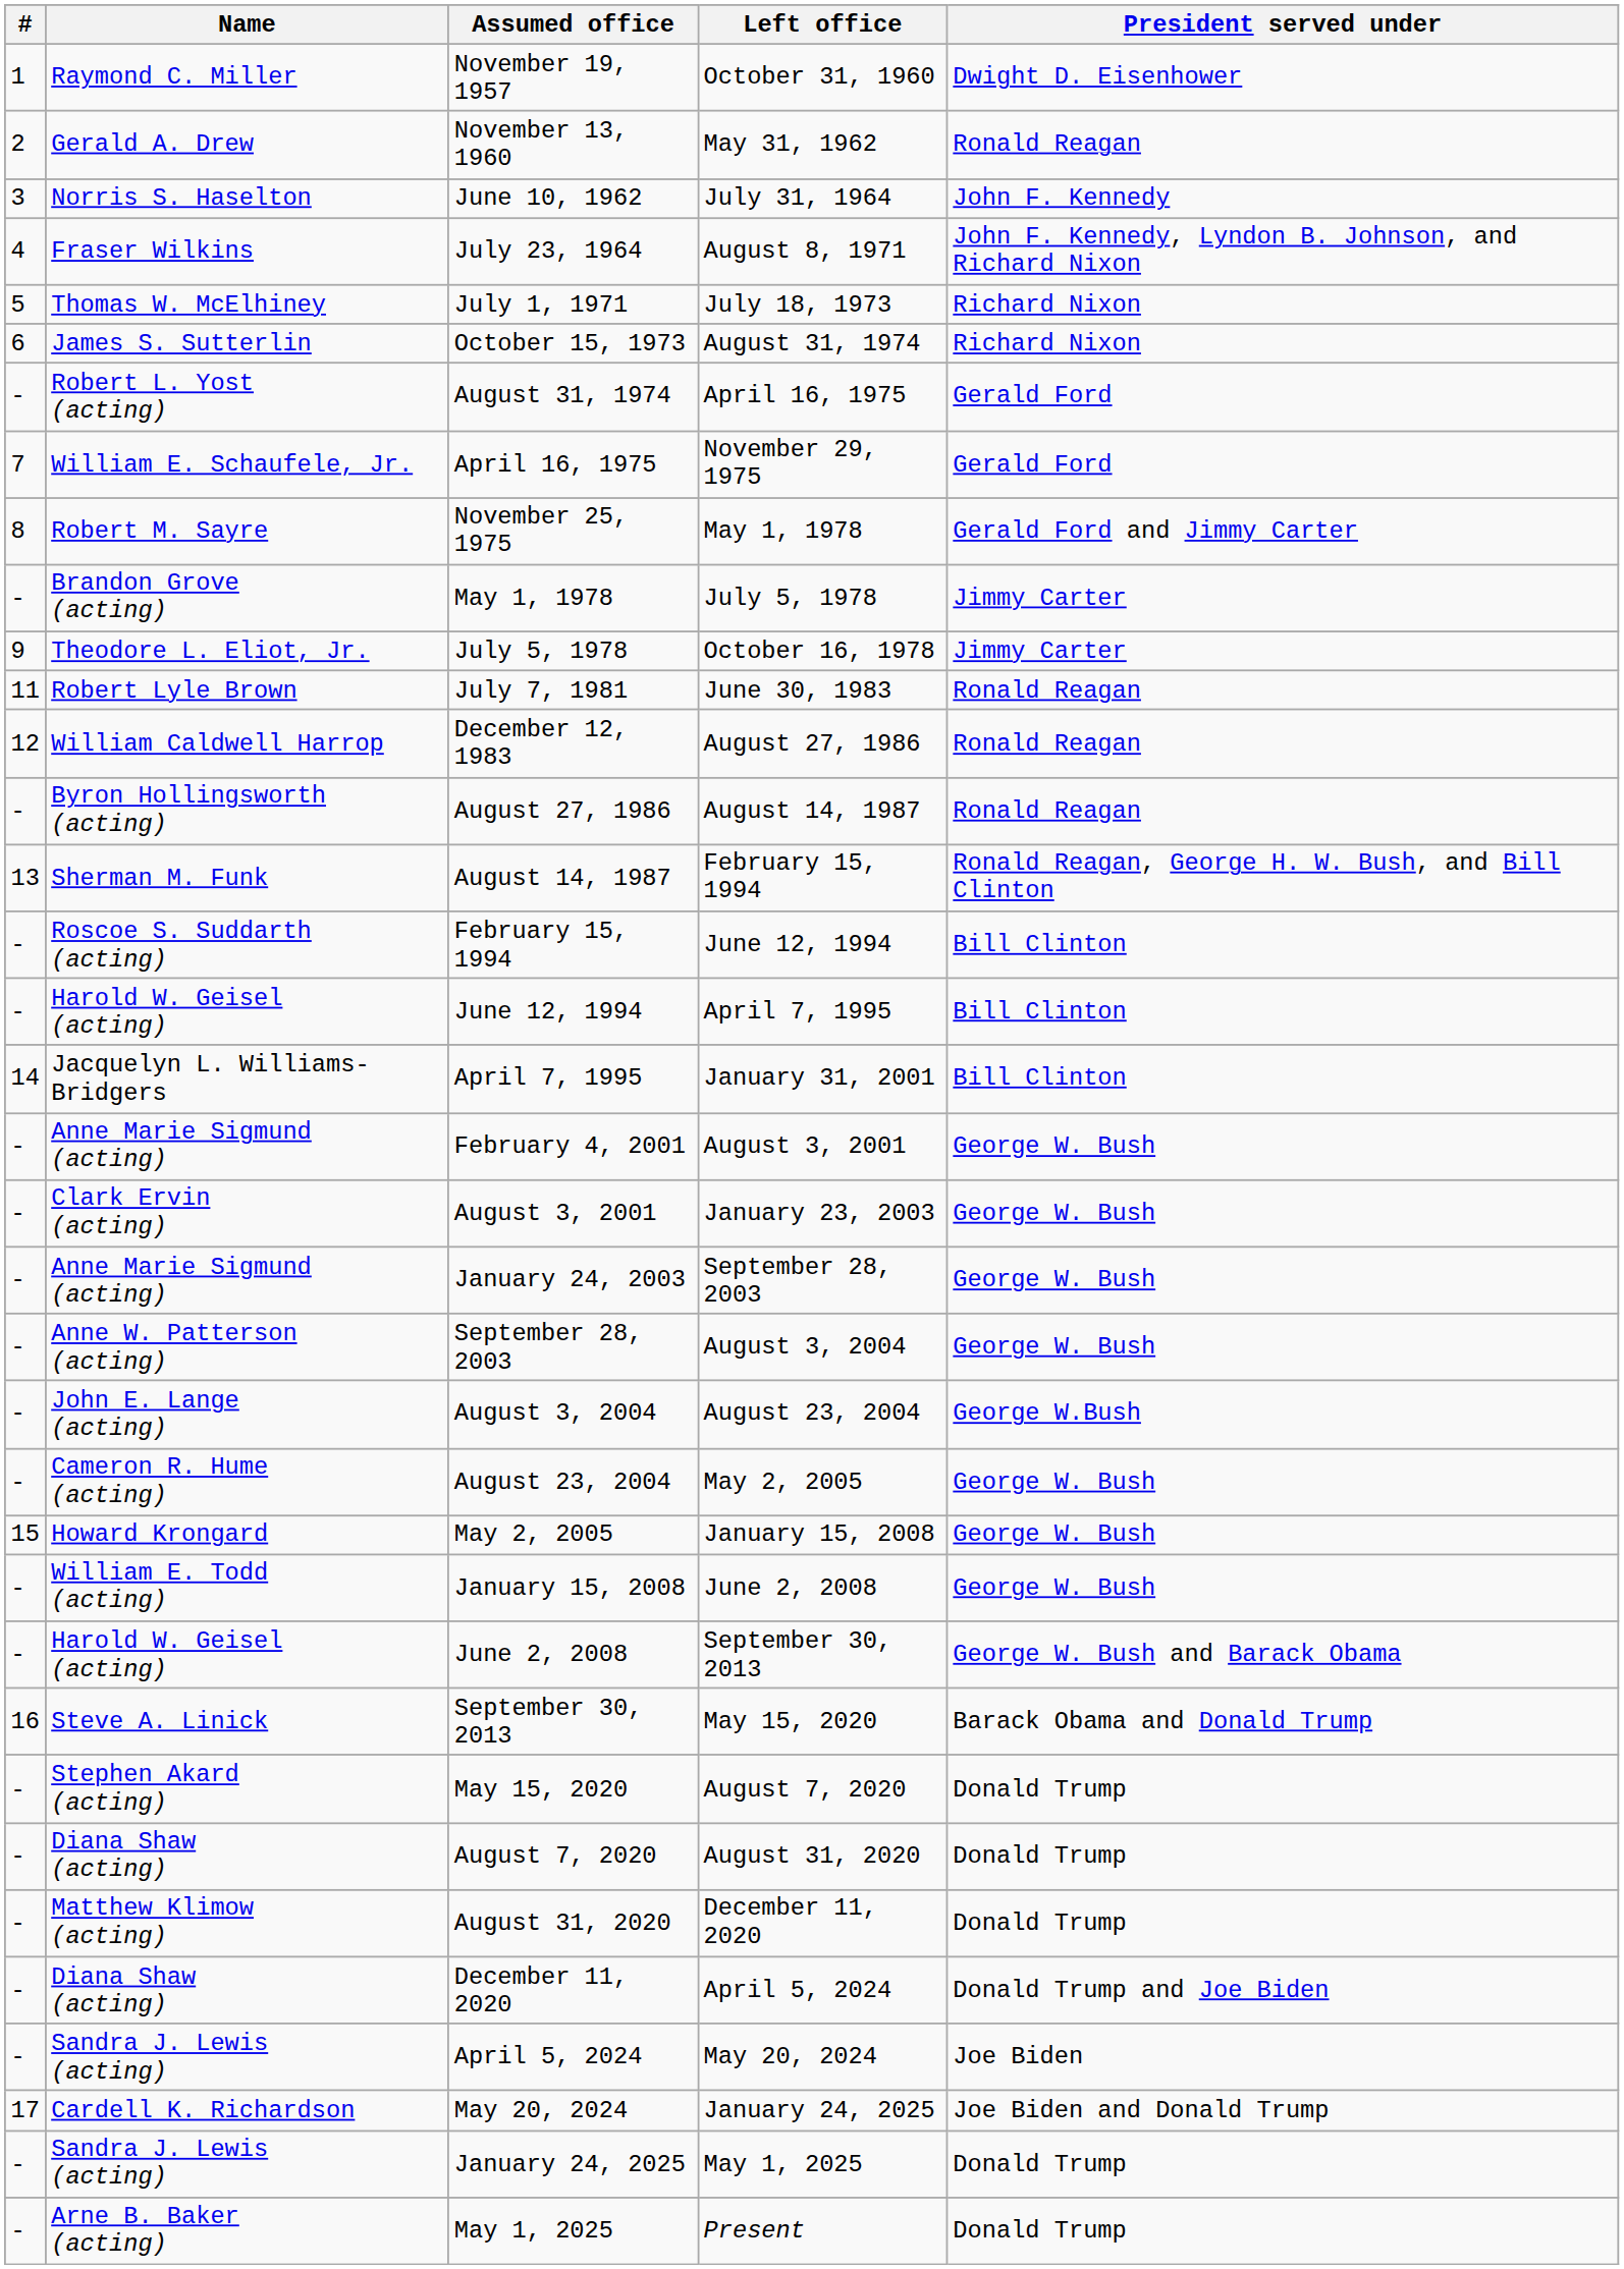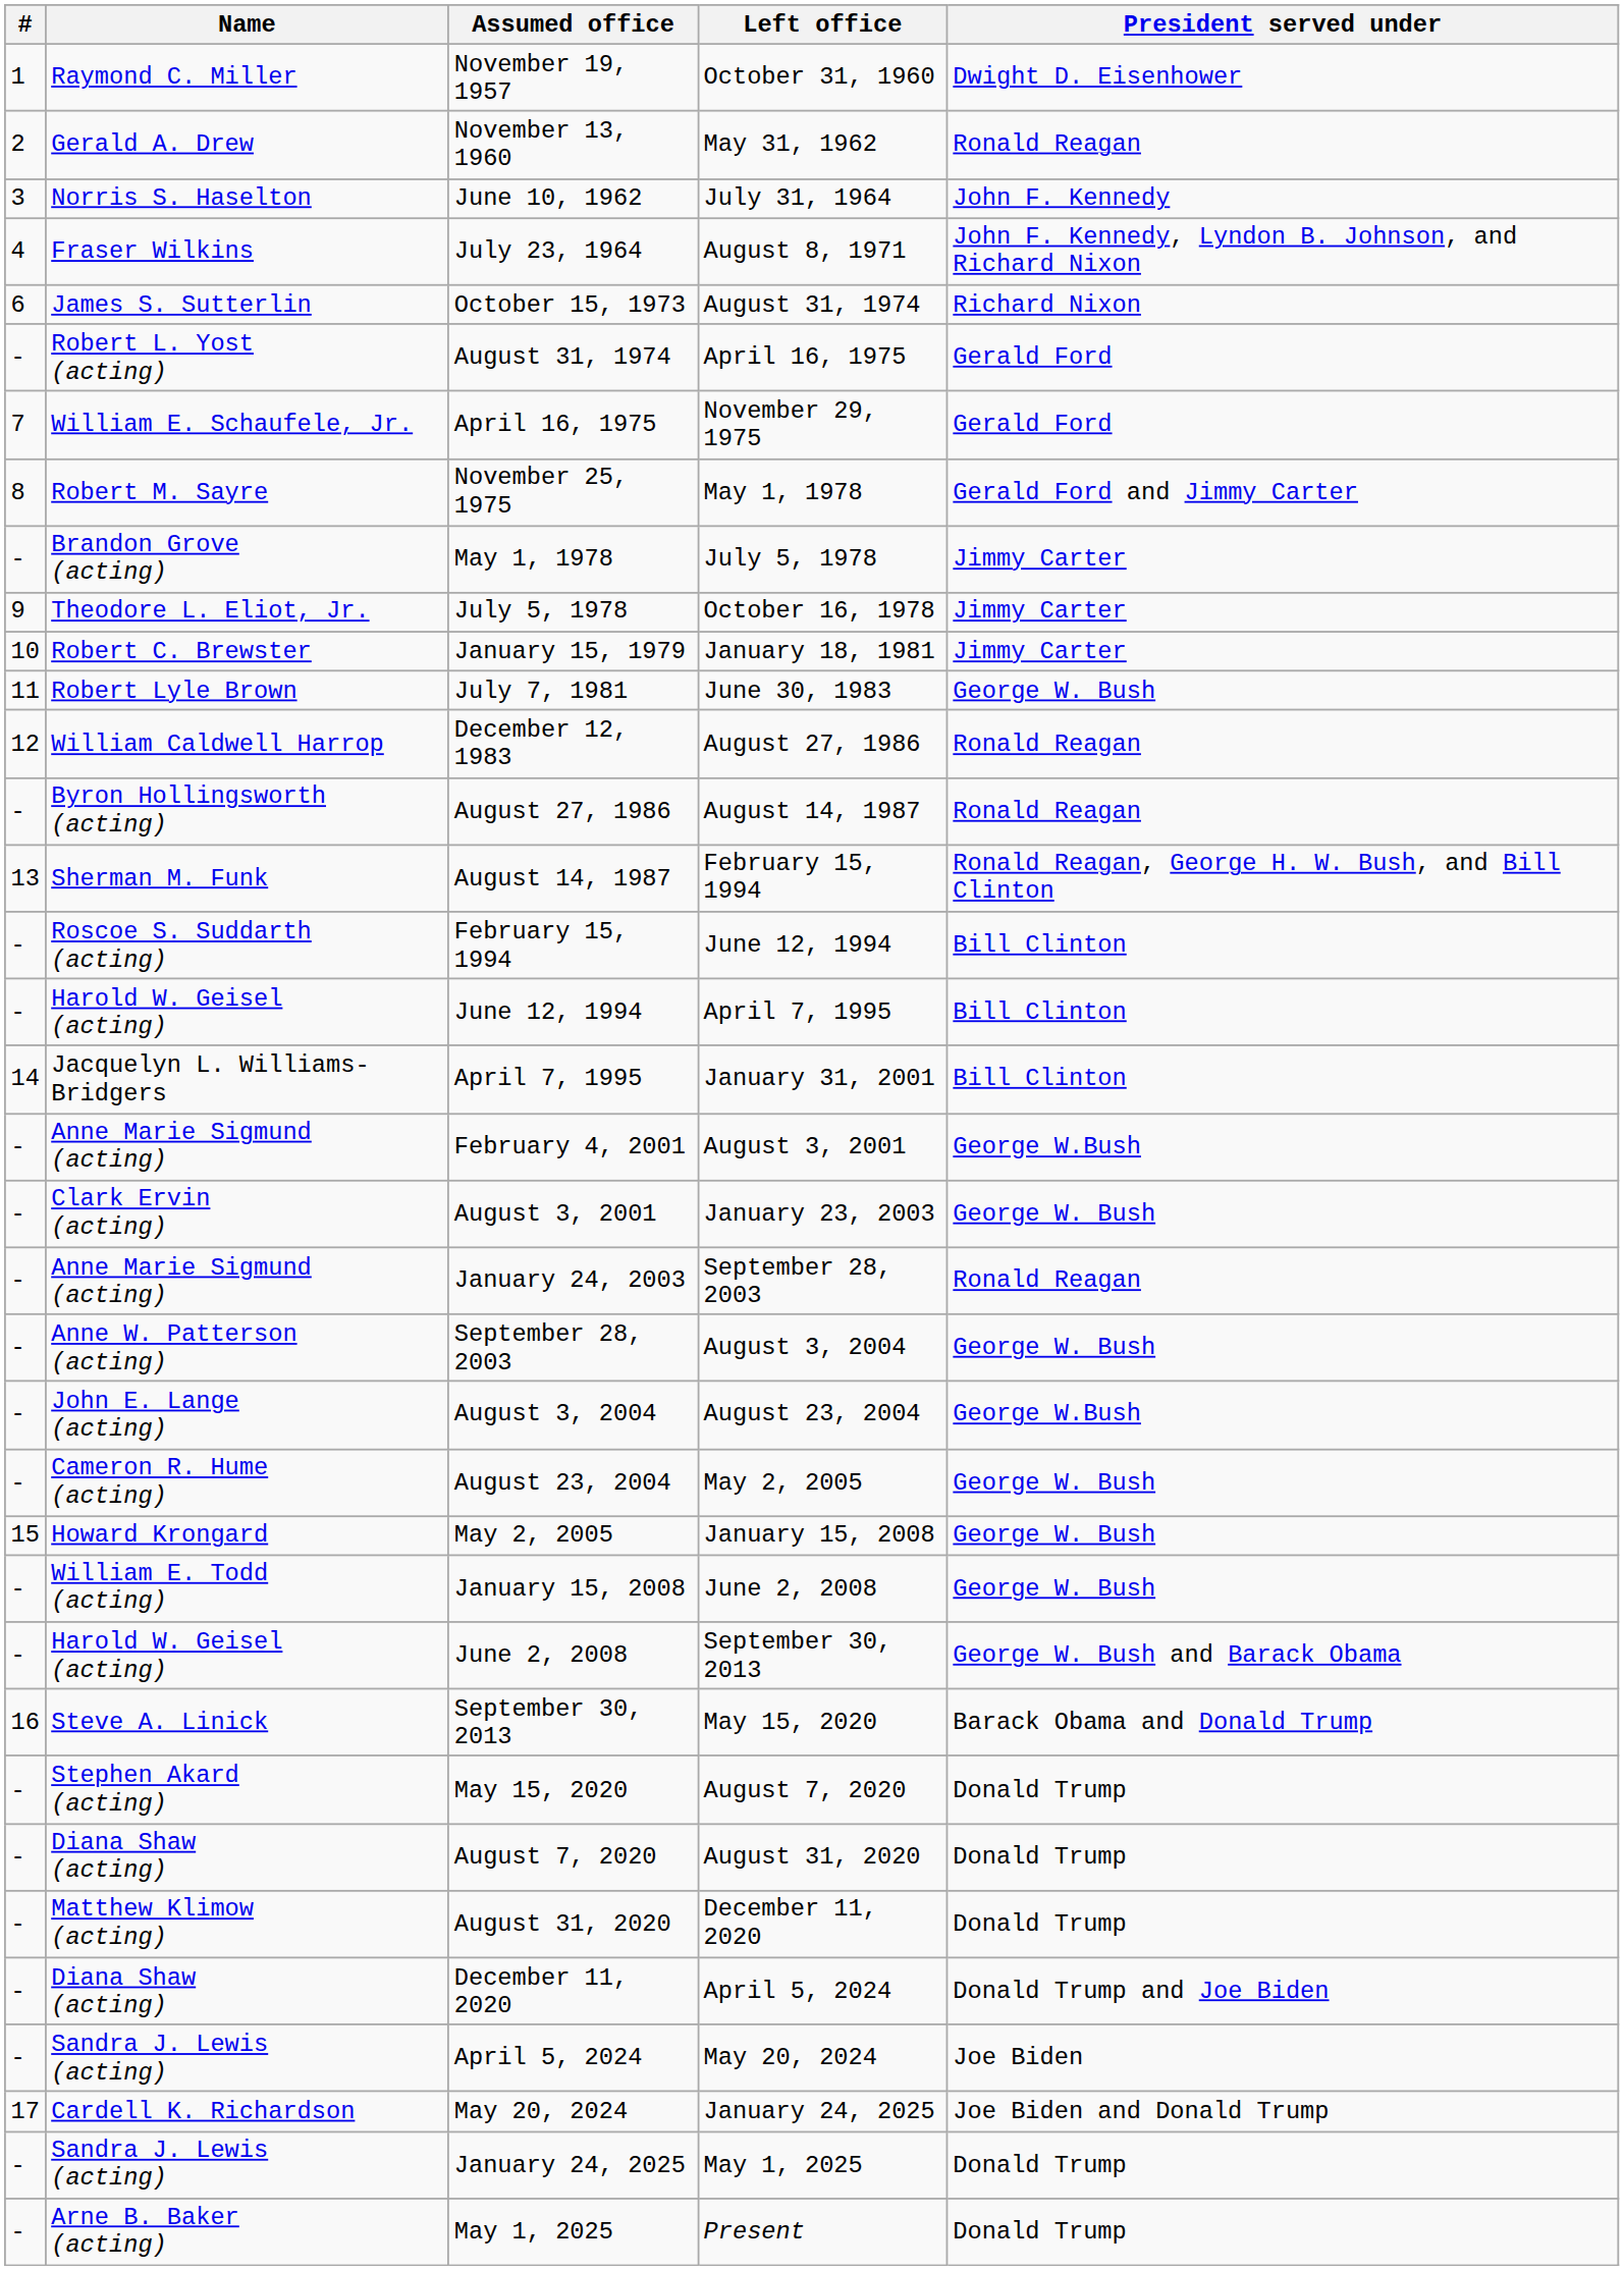- row: 5 | Thomas W. McElhiney | July 1, 1971 | July 18, 1973 | Richard Nixon
+ row: 10 | Robert C. Brewster | January 15, 1979 | January 18, 1981 | Jimmy Carter
July 7, 1981 | President served under: Ronald Reagan -> George W. Bush
February 4, 2001 | President served under: George W. Bush -> George W.Bush
January 24, 2003 | President served under: George W. Bush -> Ronald Reagan
